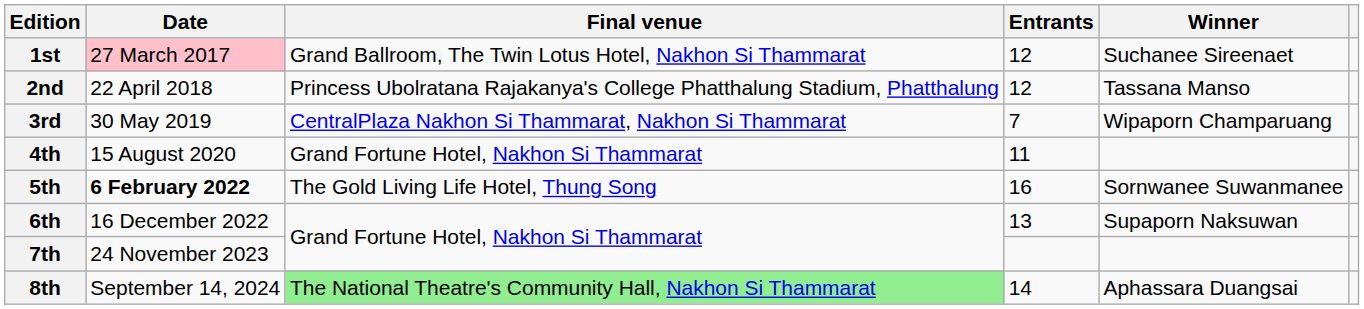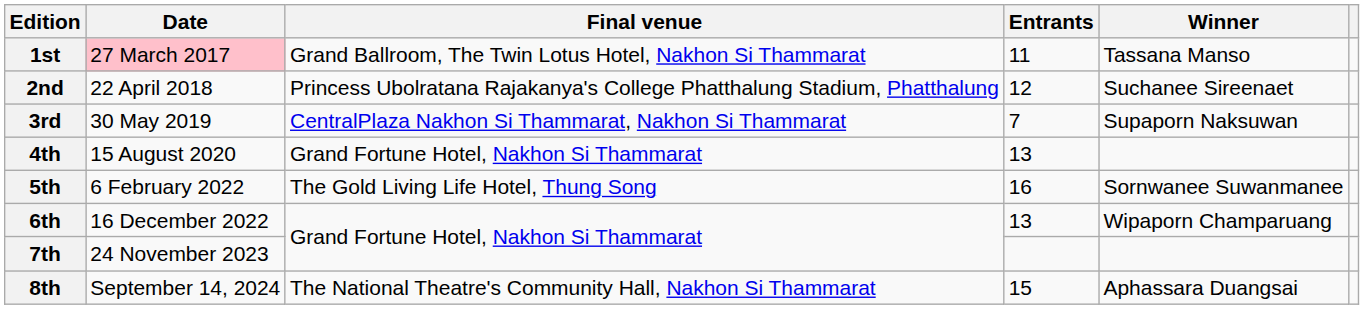1st | Entrants: 12 -> 11
1st | Winner: Suchanee Sireenaet -> Tassana Manso
2nd | Winner: Tassana Manso -> Suchanee Sireenaet
3rd | Winner: Wipaporn Champaruang -> Supaporn Naksuwan
4th | Entrants: 11 -> 13
5th | Date: bold -> normal
6th | Winner: Supaporn Naksuwan -> Wipaporn Champaruang
8th | Final venue: lightgreen background -> no background
8th | Entrants: 14 -> 15
